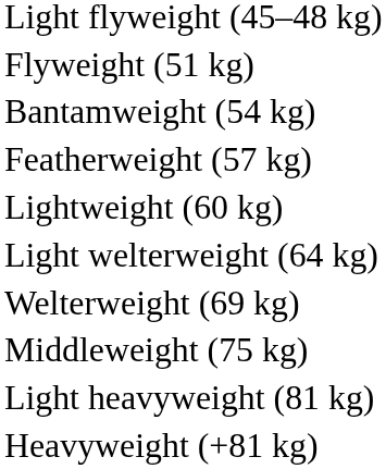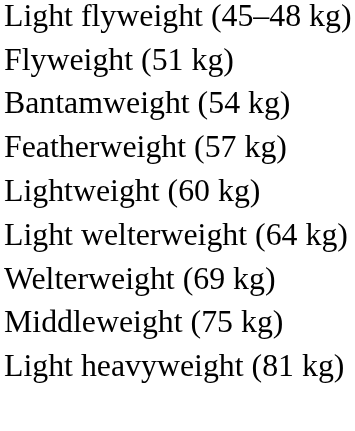- row: Heavyweight (+81 kg)
